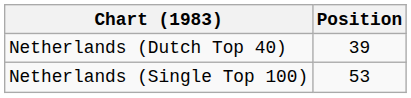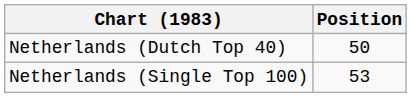Netherlands (Dutch Top 40) | Position: 39 -> 50
